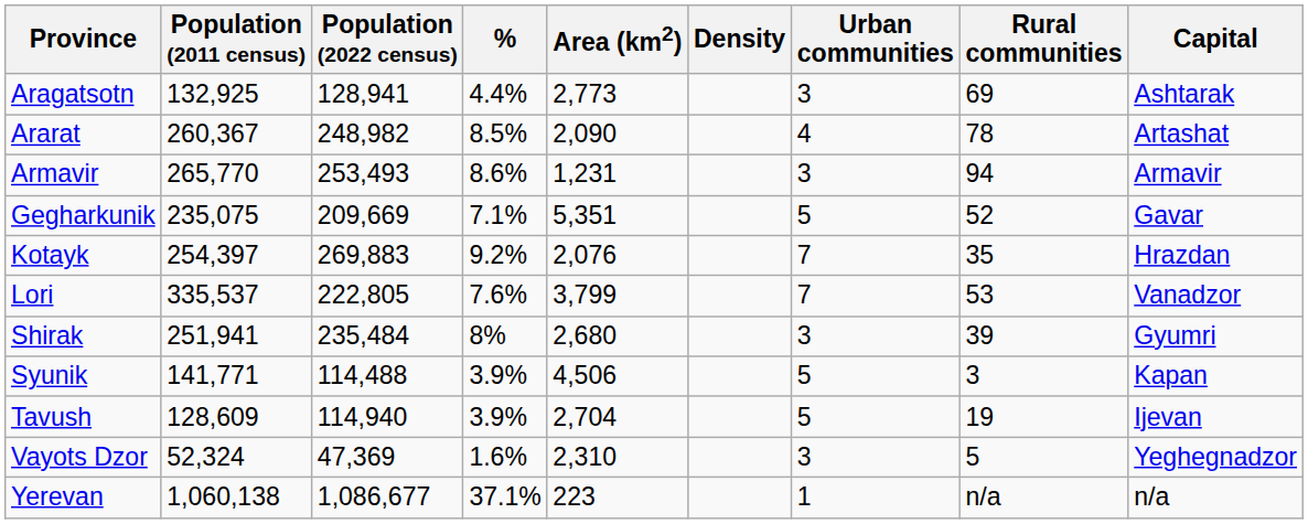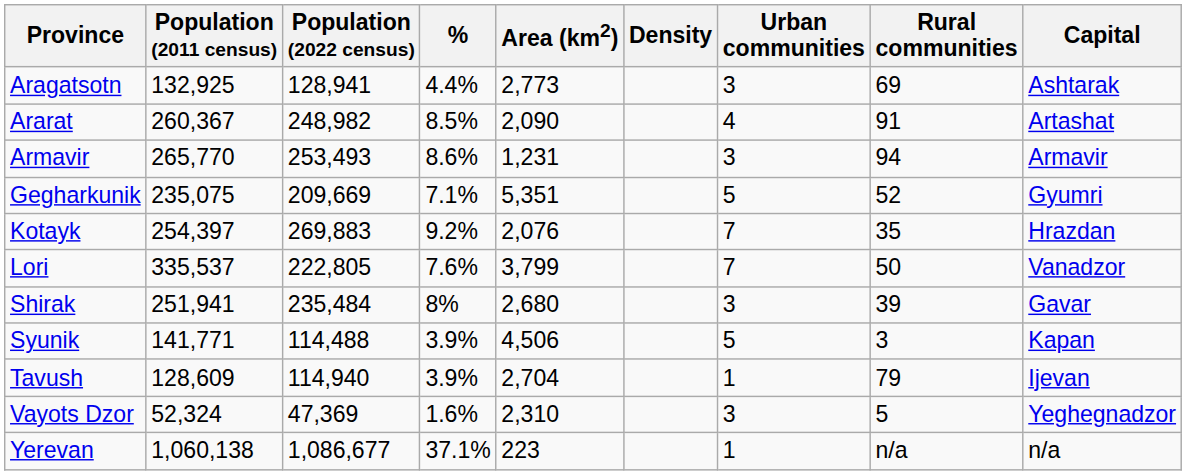Ararat | Rural communities: 78 -> 91
Gegharkunik | Capital: Gavar -> Gyumri
Lori | Rural communities: 53 -> 50
Shirak | Capital: Gyumri -> Gavar
Tavush | Urban communities: 5 -> 1
Tavush | Rural communities: 19 -> 79
